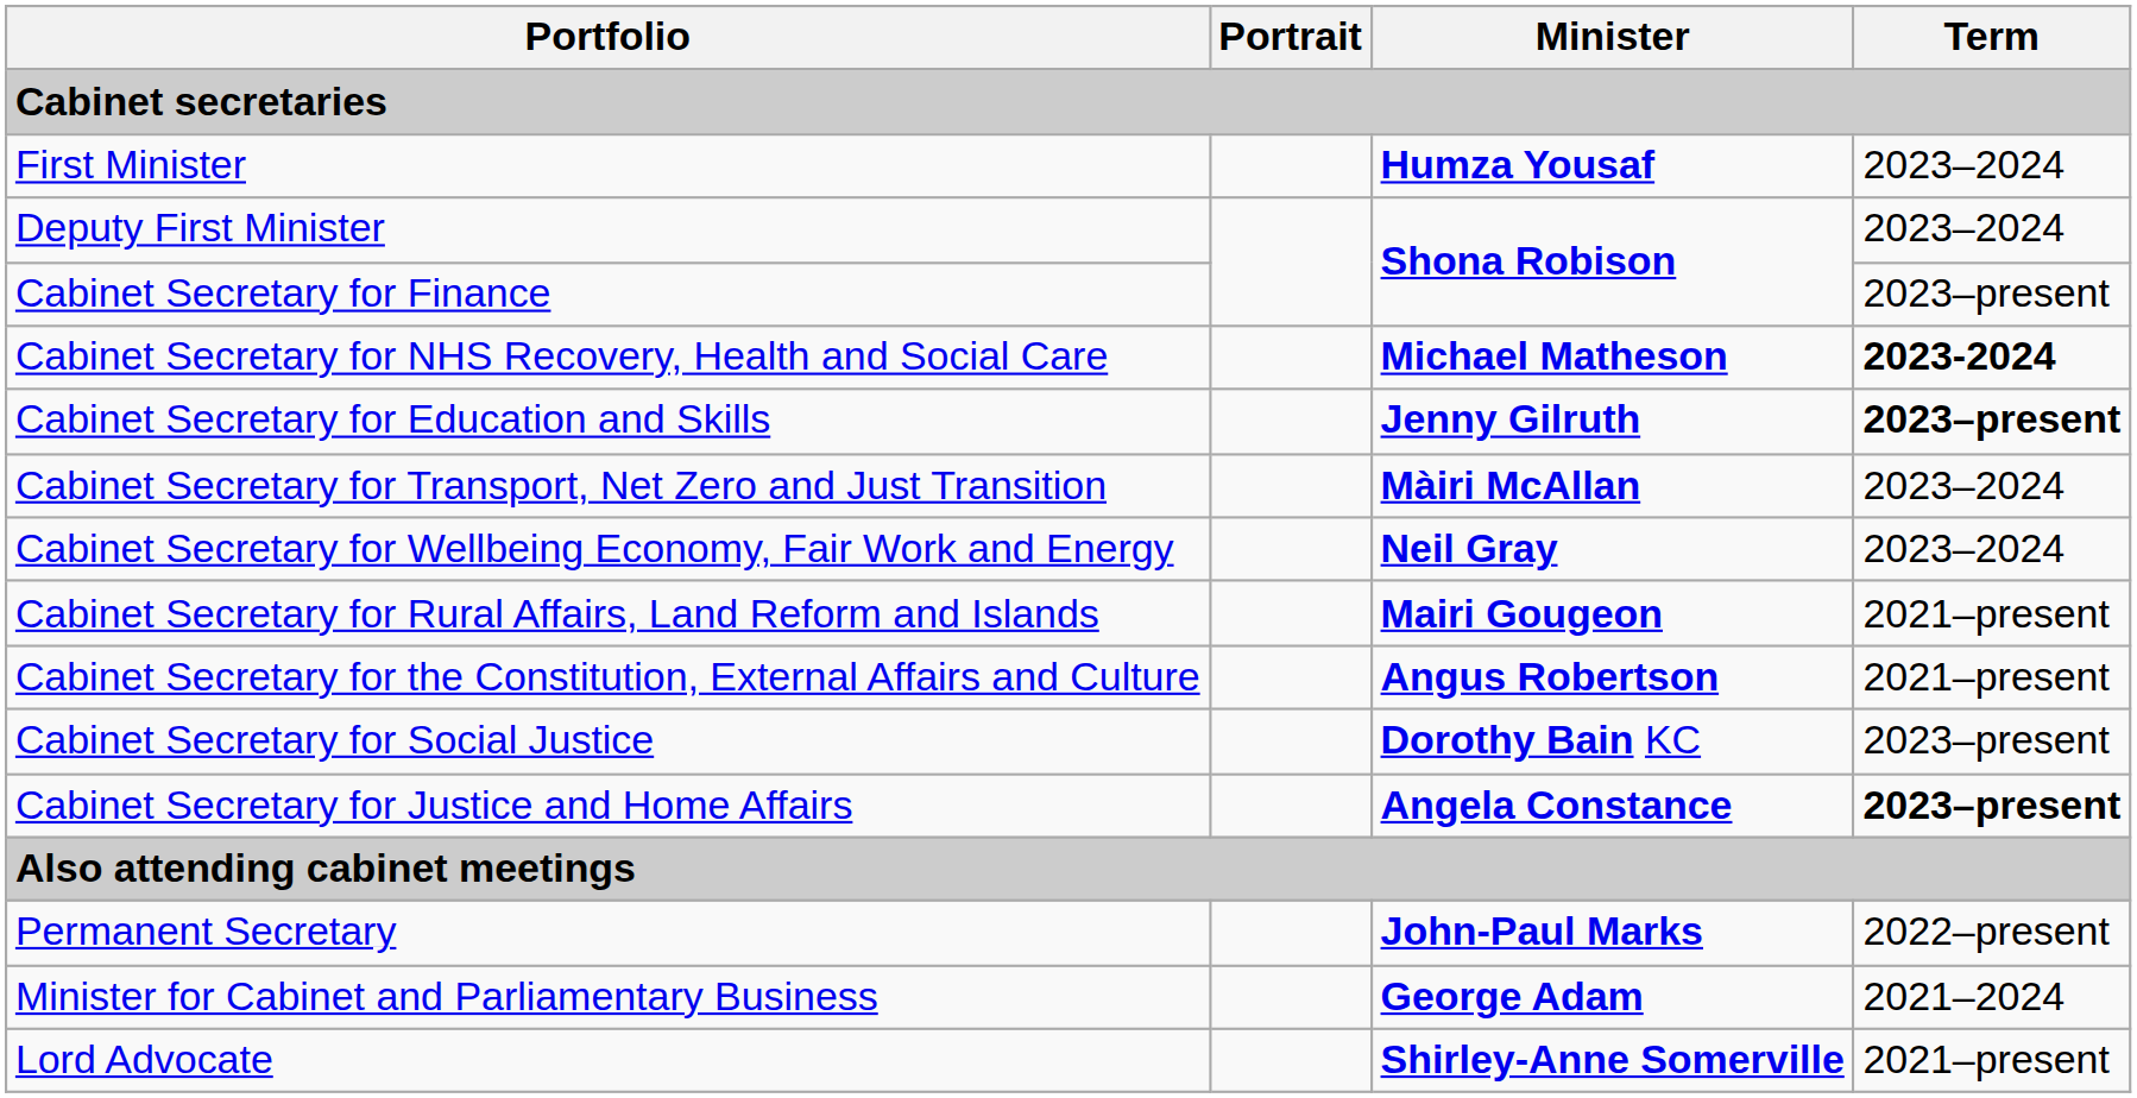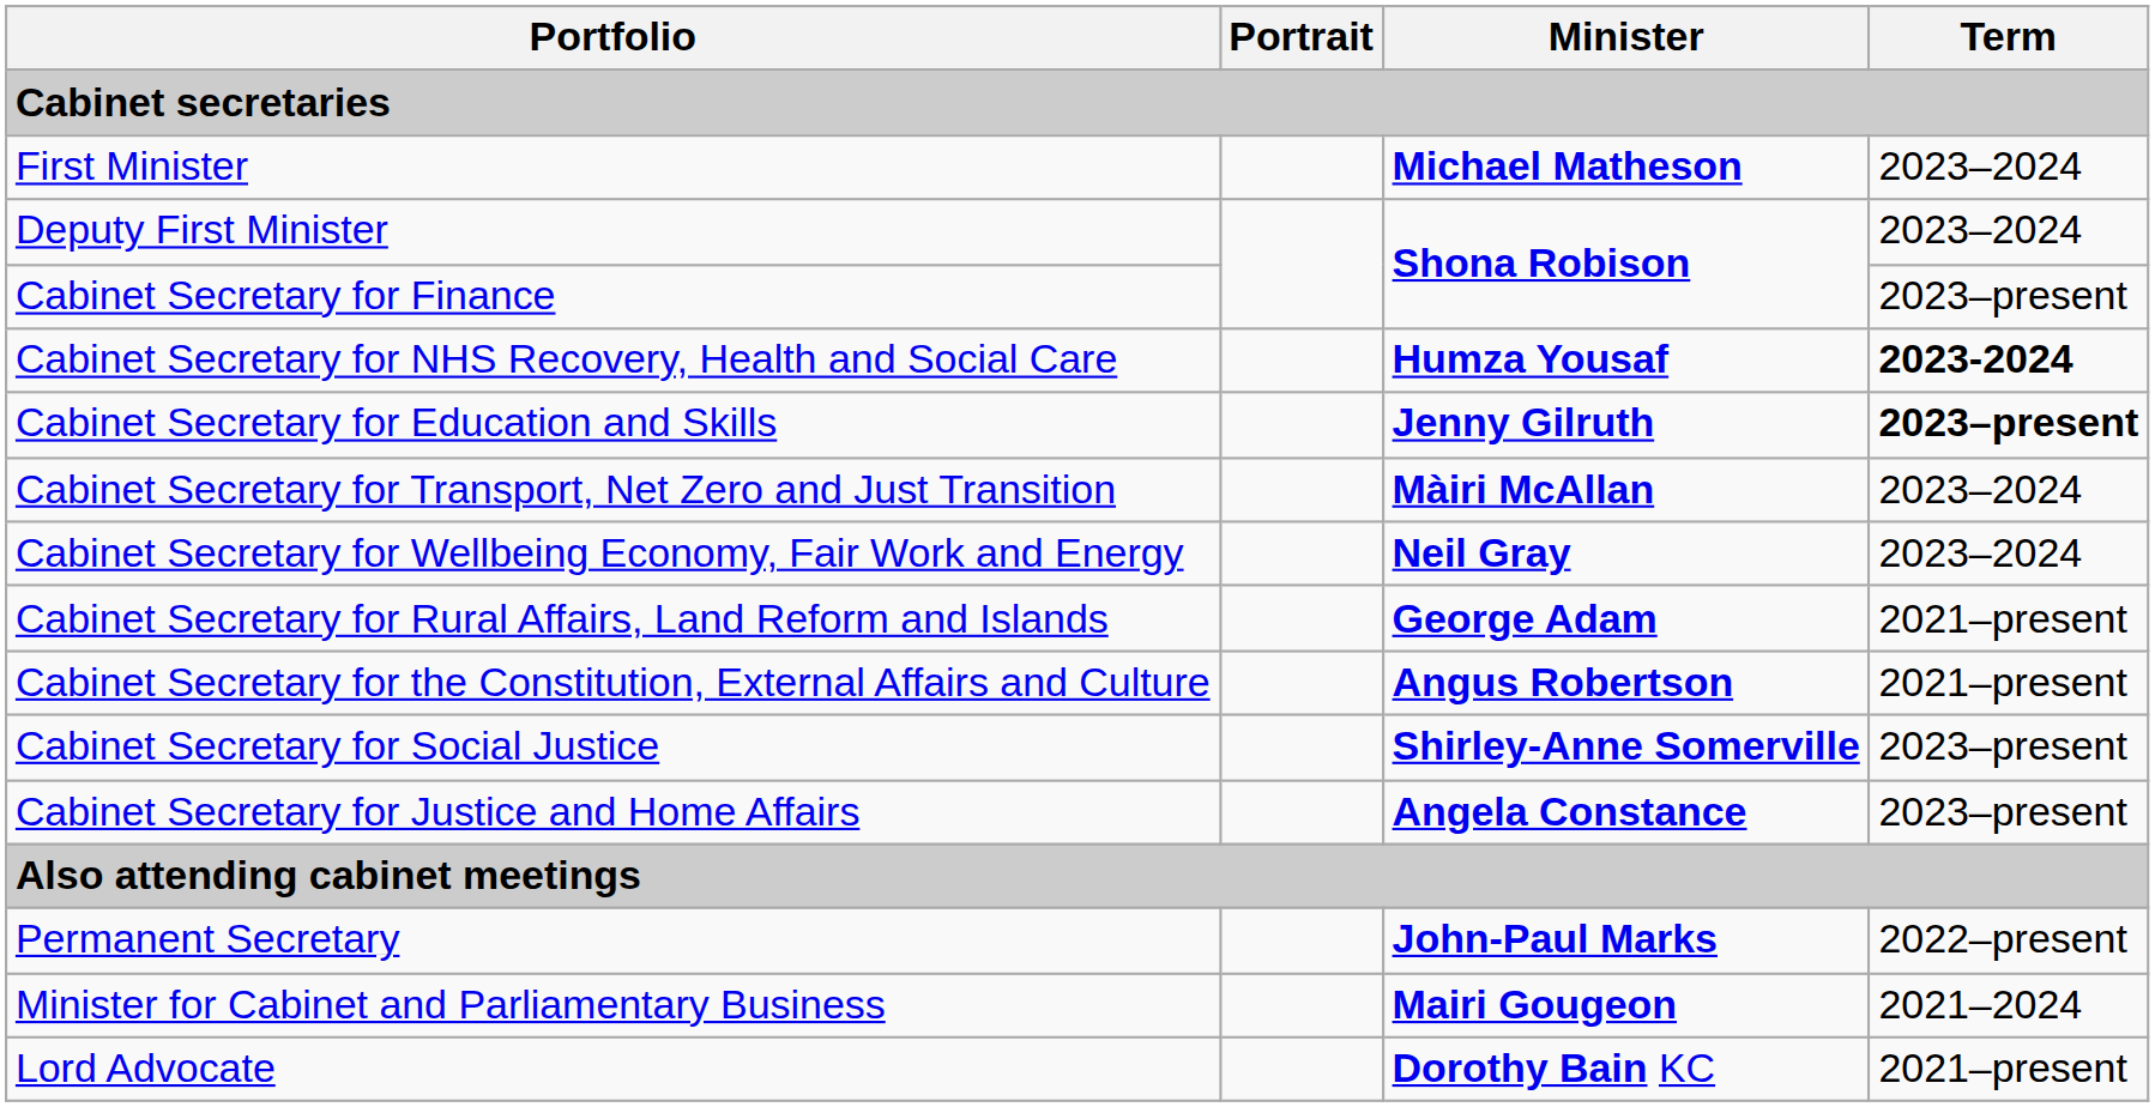First Minister | Minister: Humza Yousaf -> Michael Matheson
Cabinet Secretary for NHS Recovery, Health and Social Care | Minister: Michael Matheson -> Humza Yousaf
Cabinet Secretary for Rural Affairs, Land Reform and Islands | Minister: Mairi Gougeon -> George Adam
Cabinet Secretary for Social Justice | Minister: Dorothy Bain KC -> Shirley-Anne Somerville
Cabinet Secretary for Justice and Home Affairs | Term: bold -> normal
Minister for Cabinet and Parliamentary Business | Minister: George Adam -> Mairi Gougeon
Lord Advocate | Minister: Shirley-Anne Somerville -> Dorothy Bain KC
